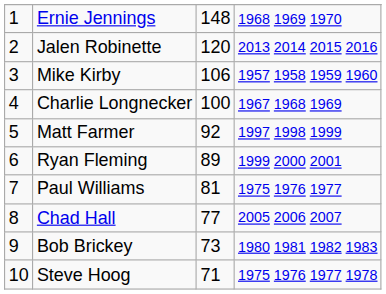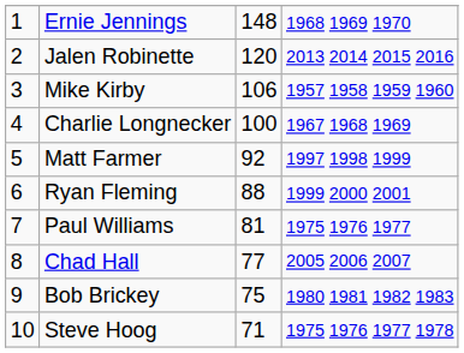Ryan Fleming | column 3: 89 -> 88
Bob Brickey | column 3: 73 -> 75
